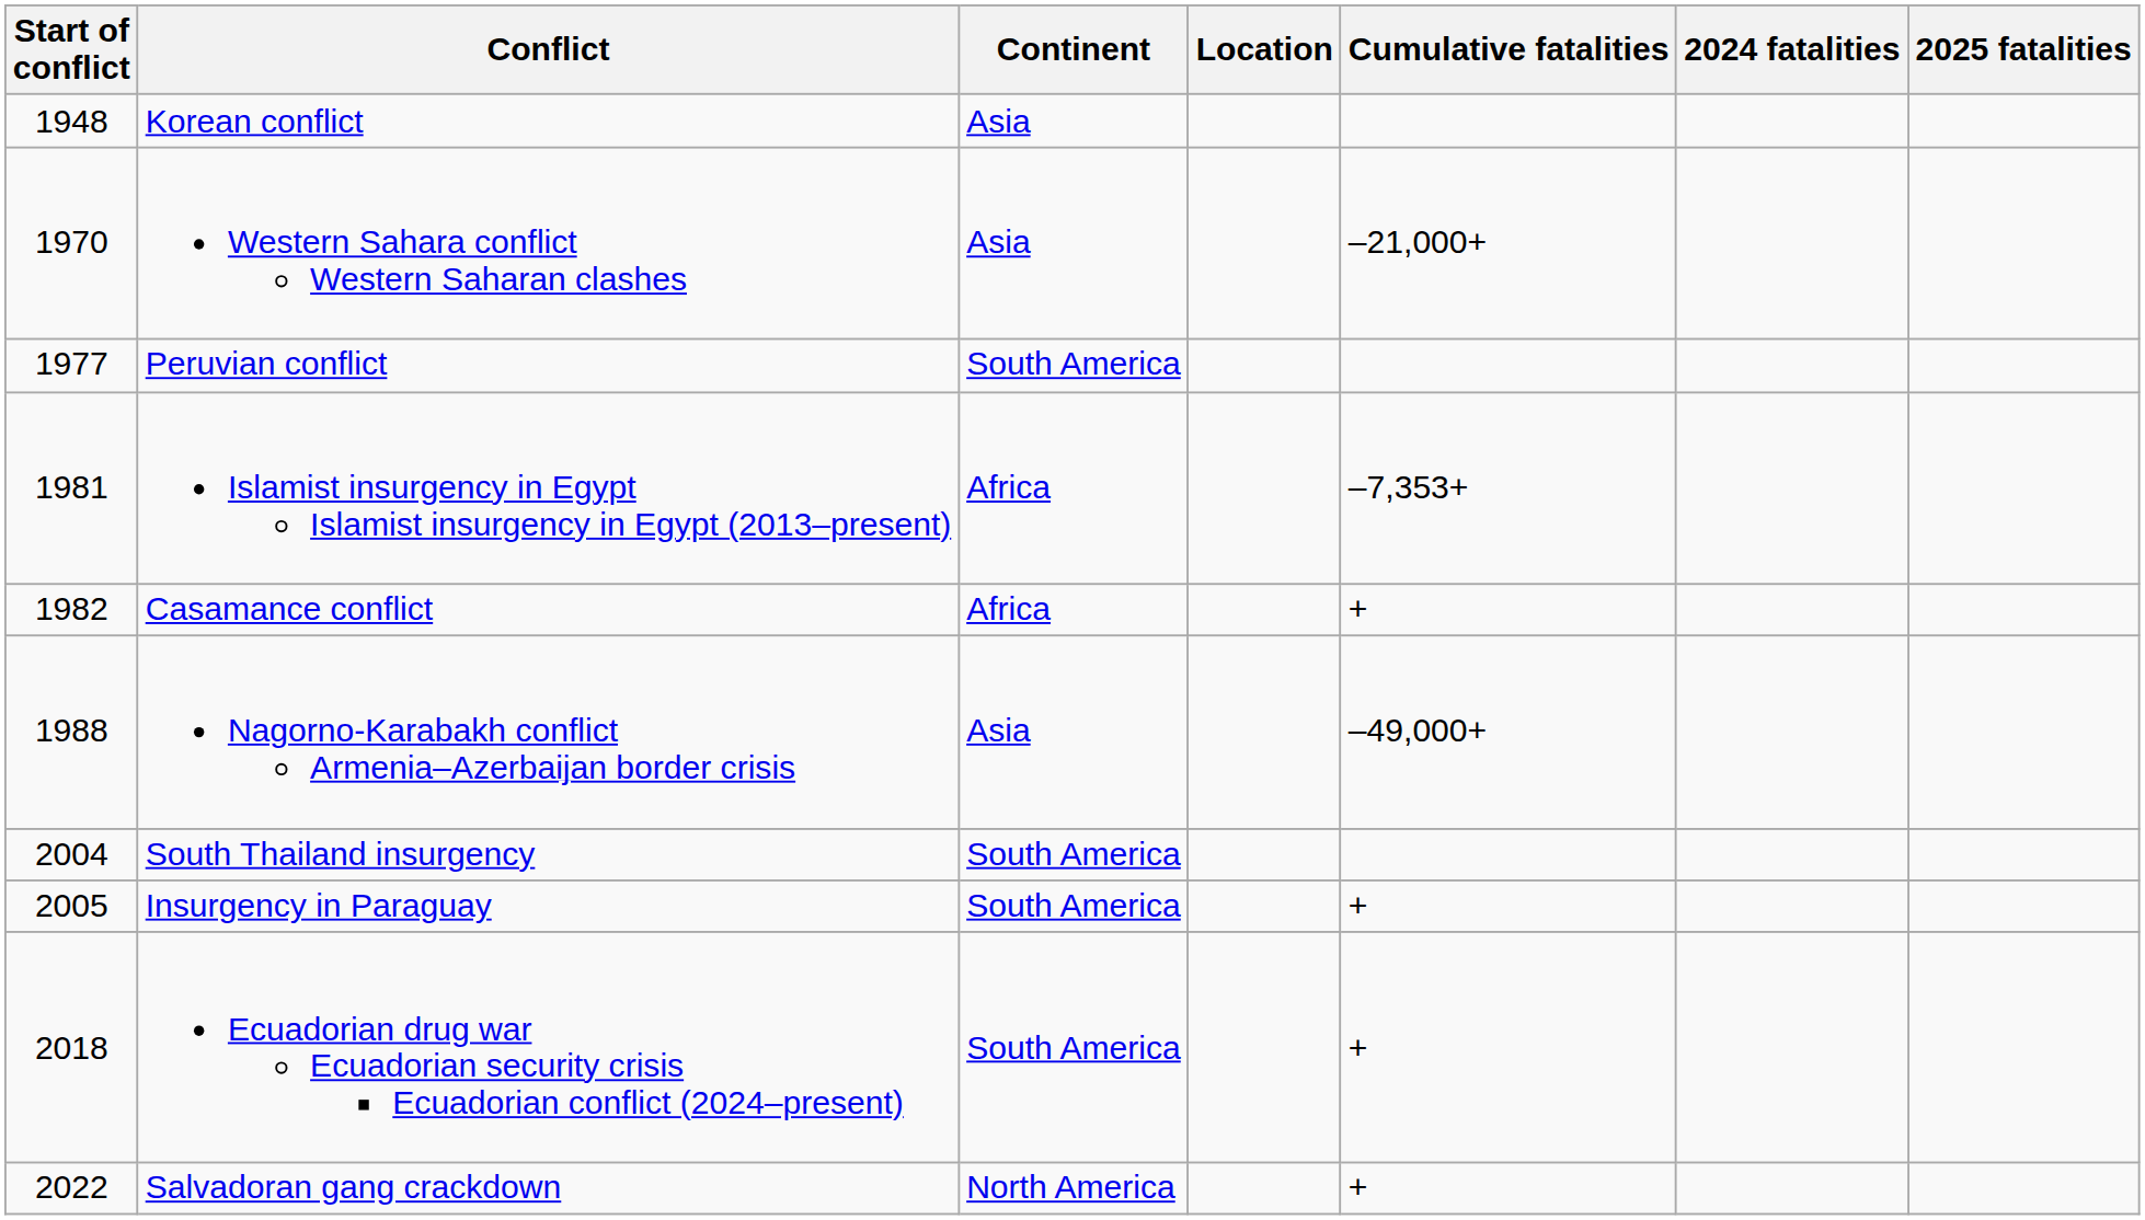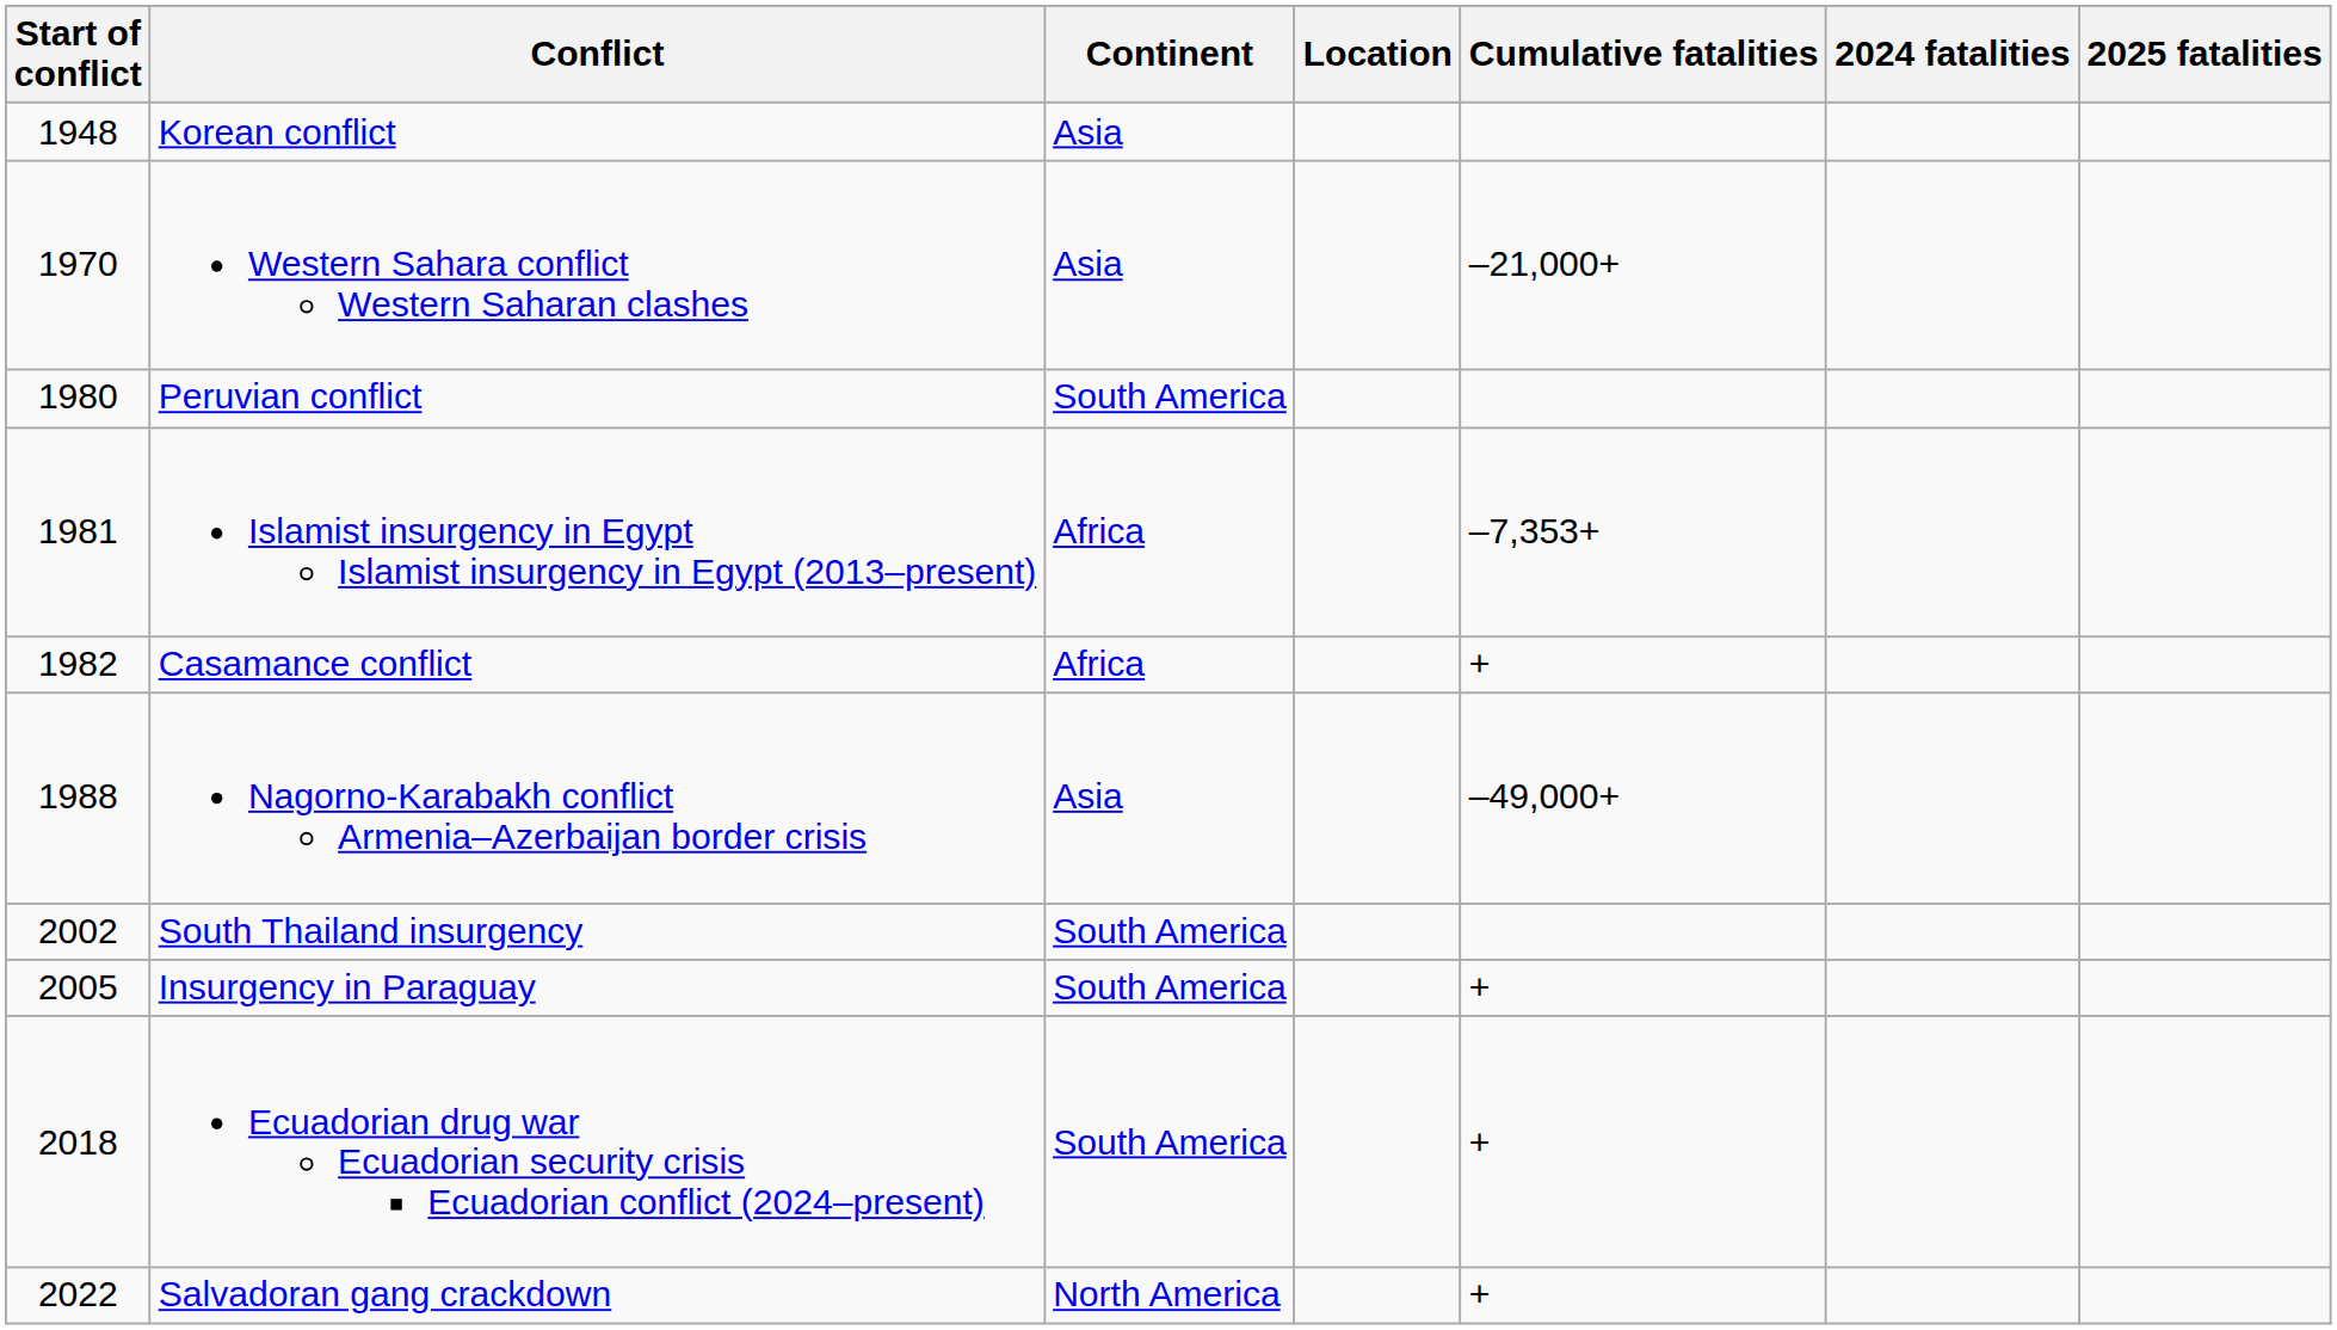Peruvian conflict | Start of conflict: 1977 -> 1980
South Thailand insurgency | Start of conflict: 2004 -> 2002
